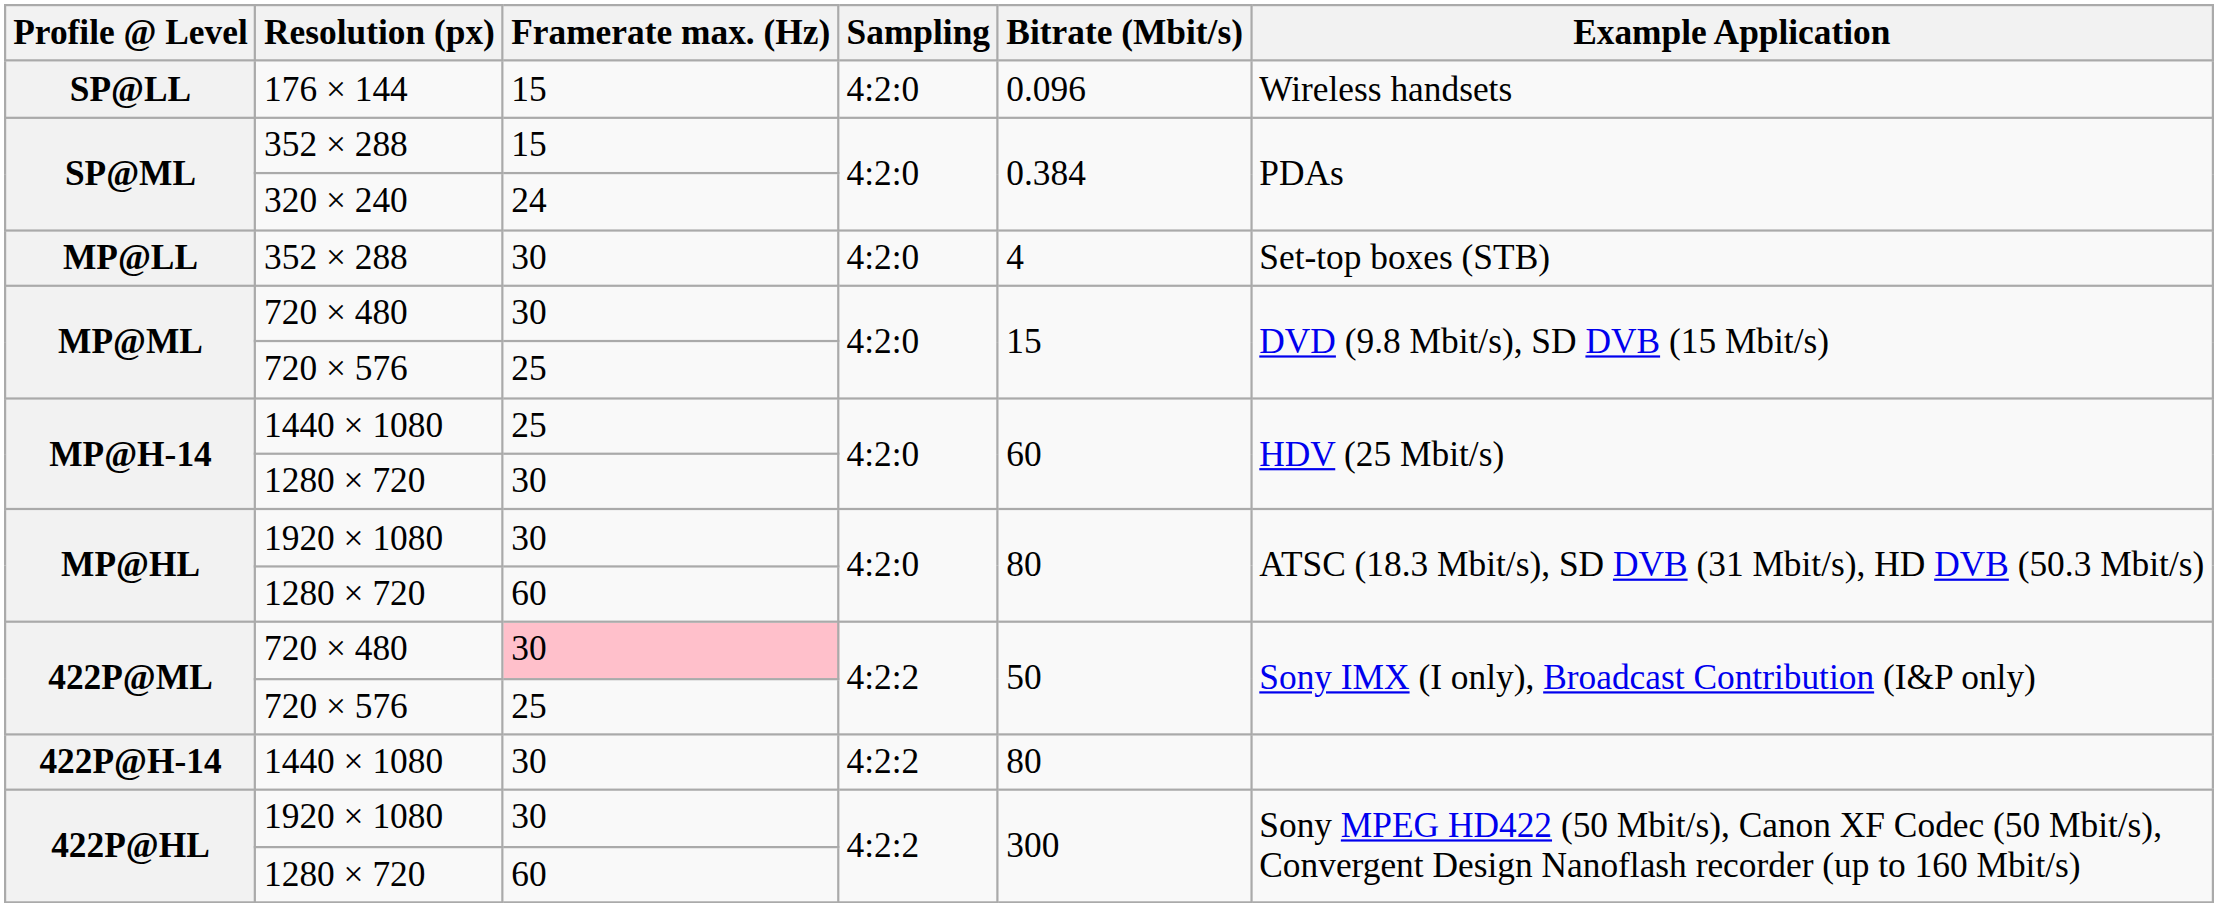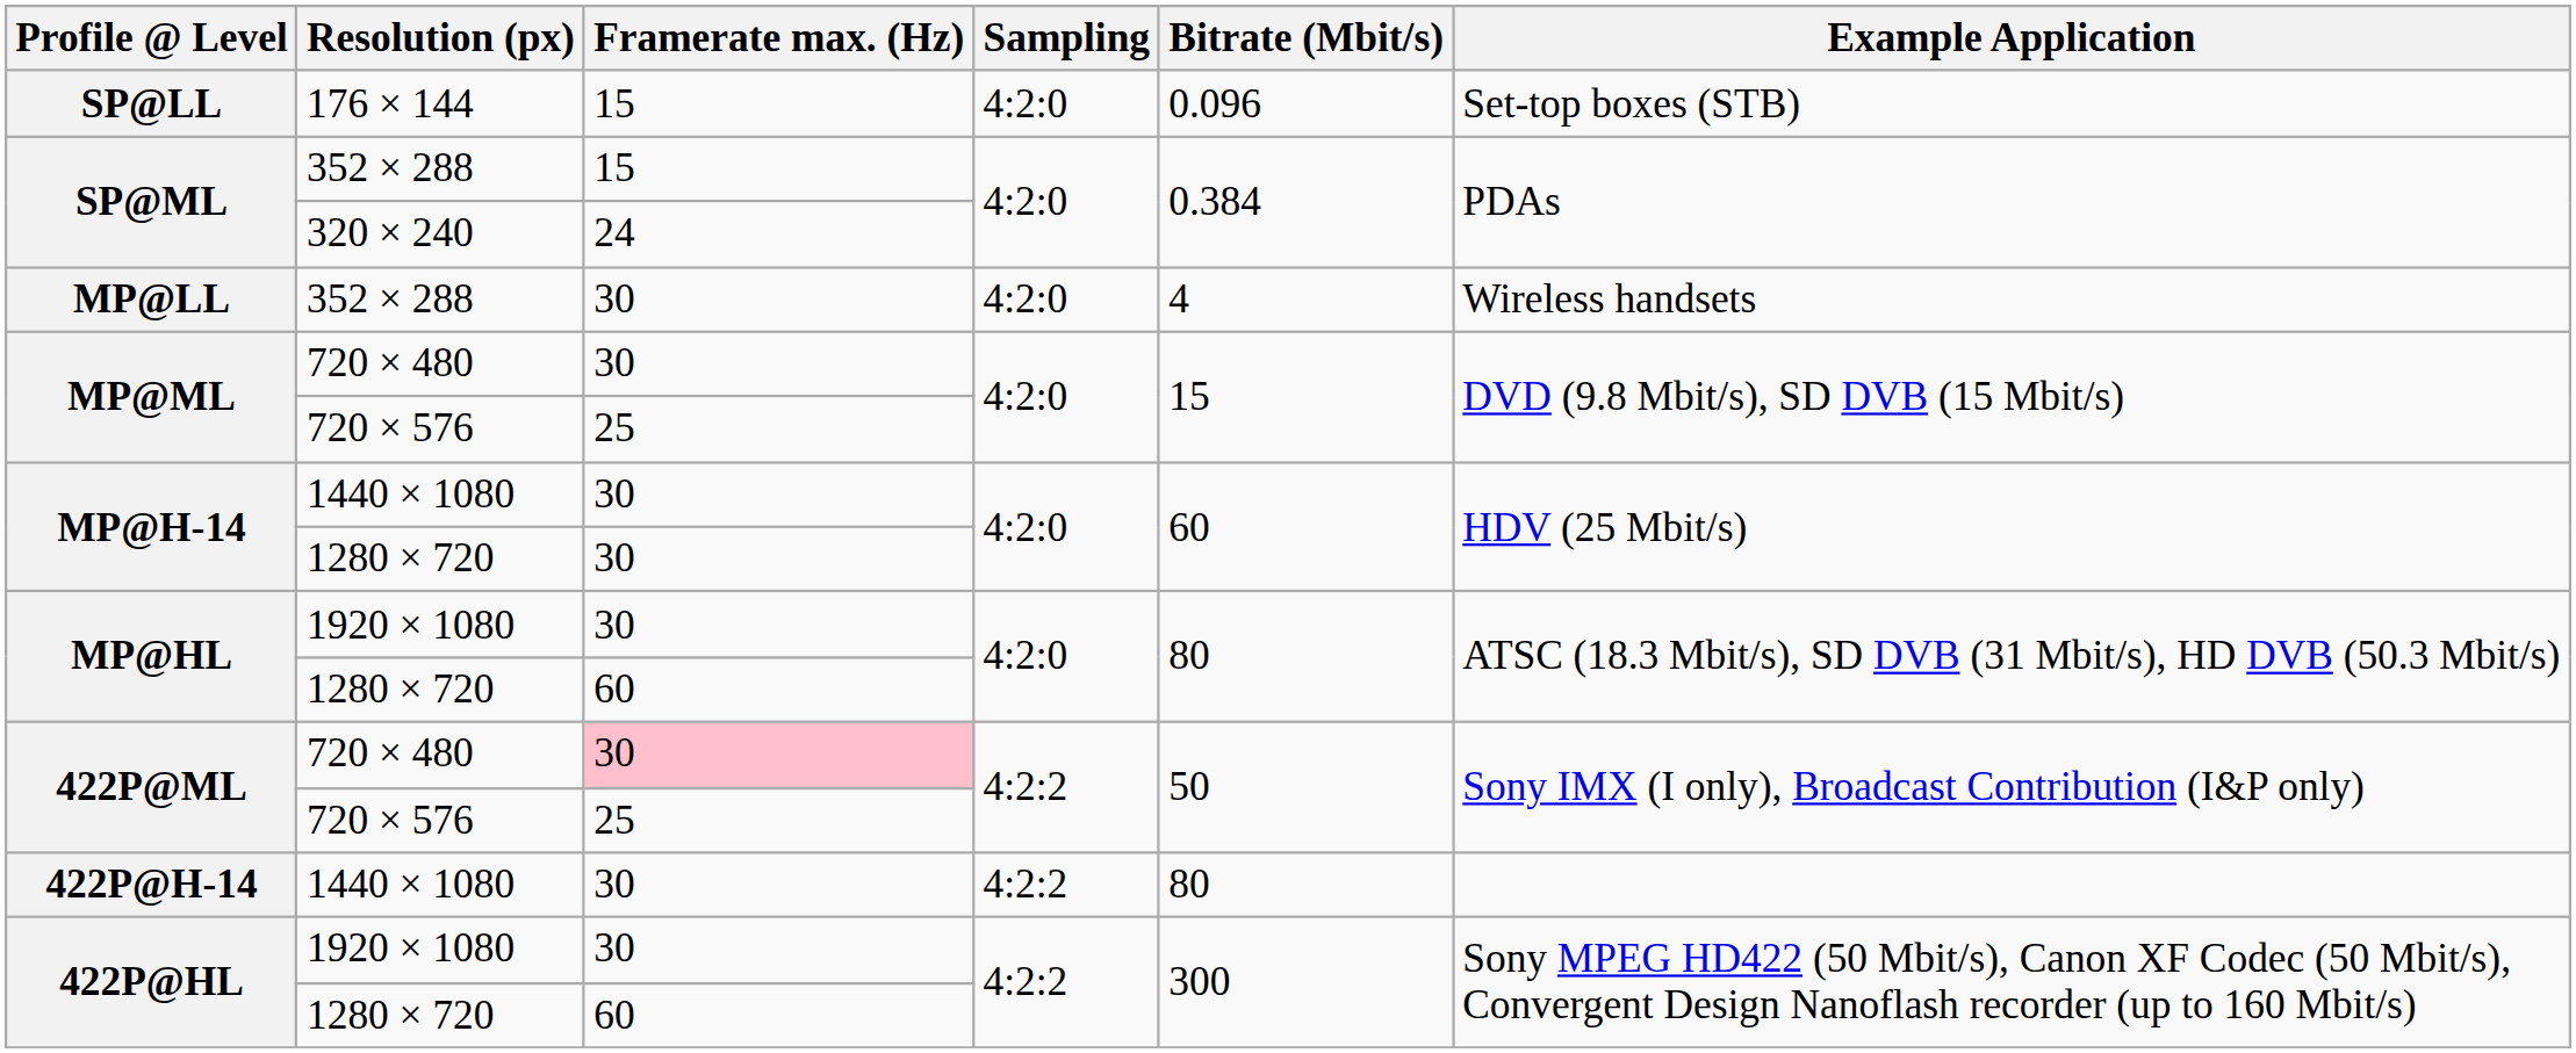SP@LL | Example Application: Wireless handsets -> Set-top boxes (STB)
MP@LL | Example Application: Set-top boxes (STB) -> Wireless handsets
MP@H-14 / 1440 × 1080 | Framerate max. (Hz): 25 -> 30
